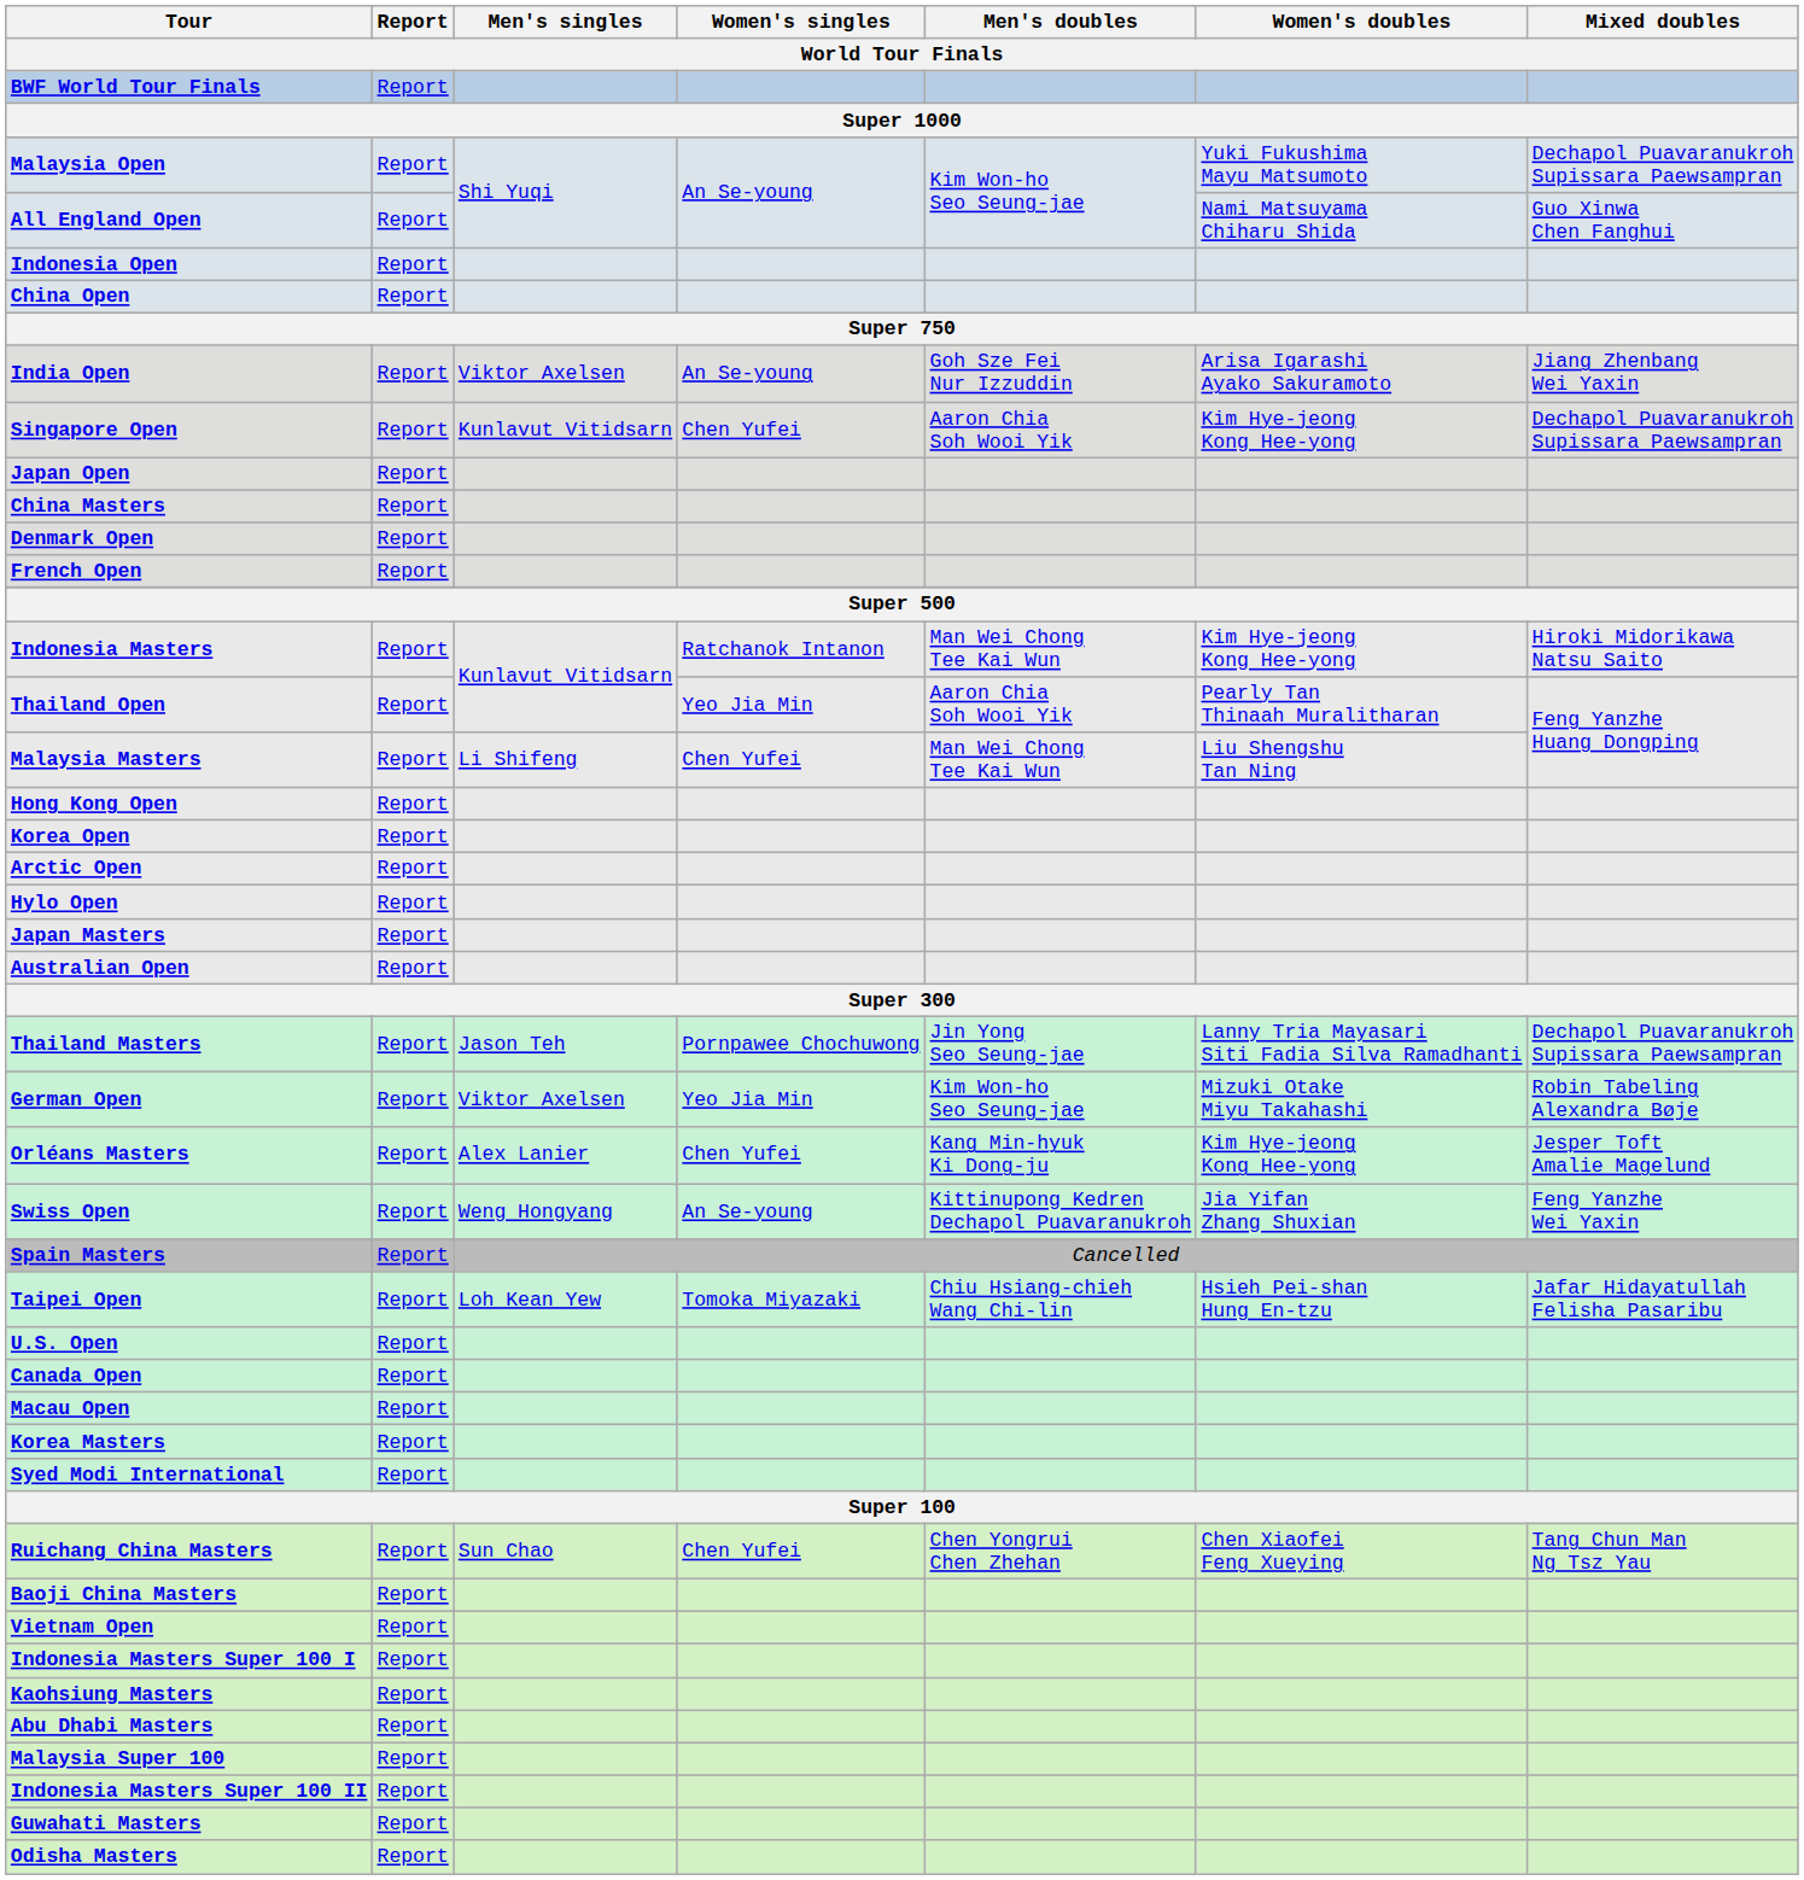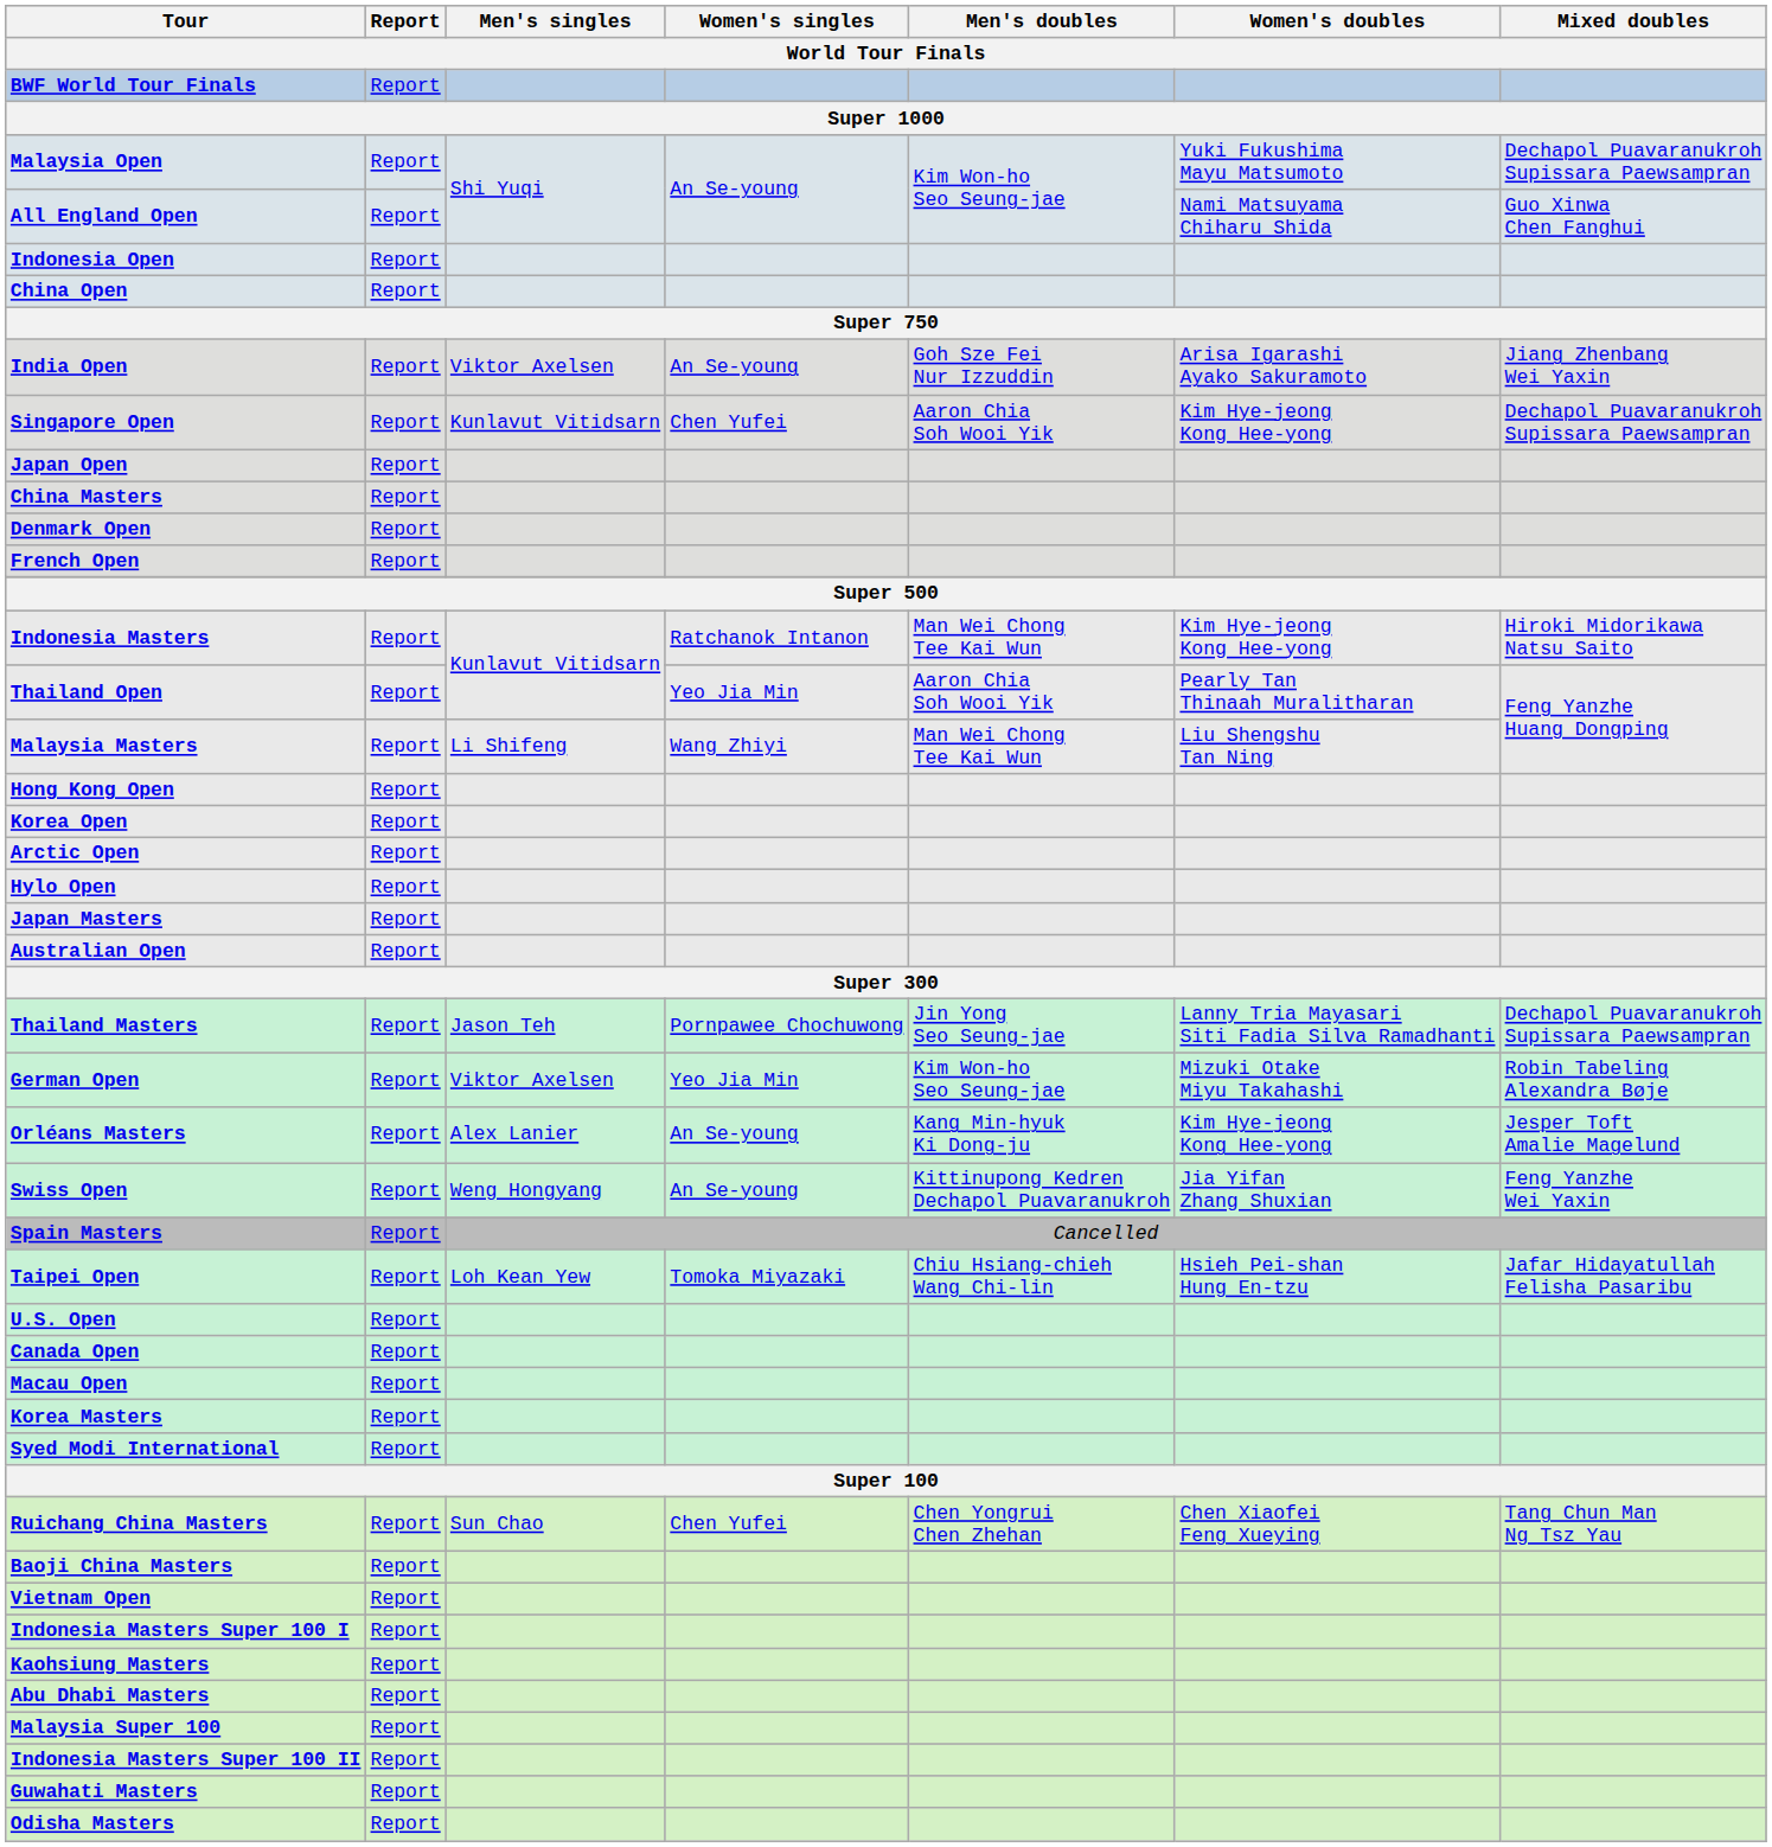Malaysia Masters | Women's singles: Chen Yufei -> Wang Zhiyi
Orléans Masters | Women's singles: Chen Yufei -> An Se-young
